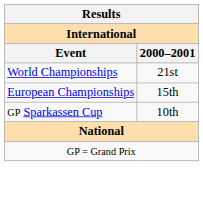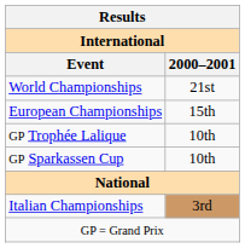+ row: GP Trophée Lalique | 10th
+ row: Italian Championships | 3rd
